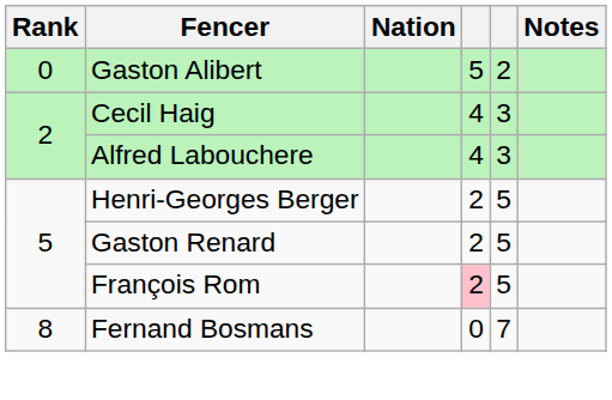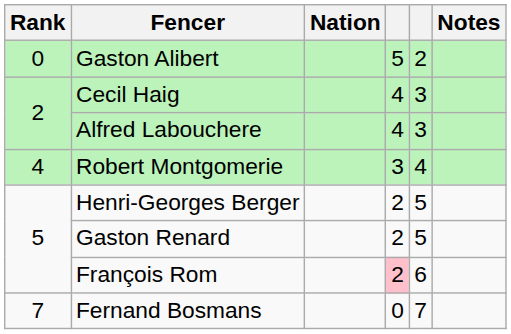+ row: 4 | Robert Montgomerie | 3 | 4
François Rom | column 5: 5 -> 6
Fernand Bosmans | Rank: 8 -> 7
